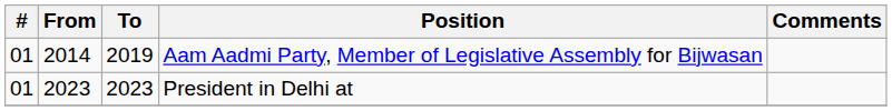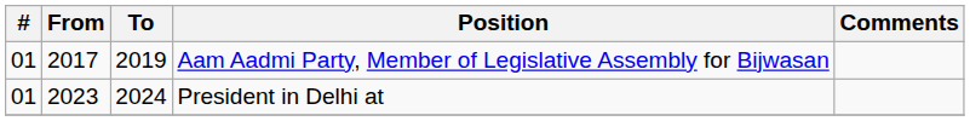Aam Aadmi Party, Member of Legislative Assembly for Bijwasan | From: 2014 -> 2017
President in Delhi at | To: 2023 -> 2024
